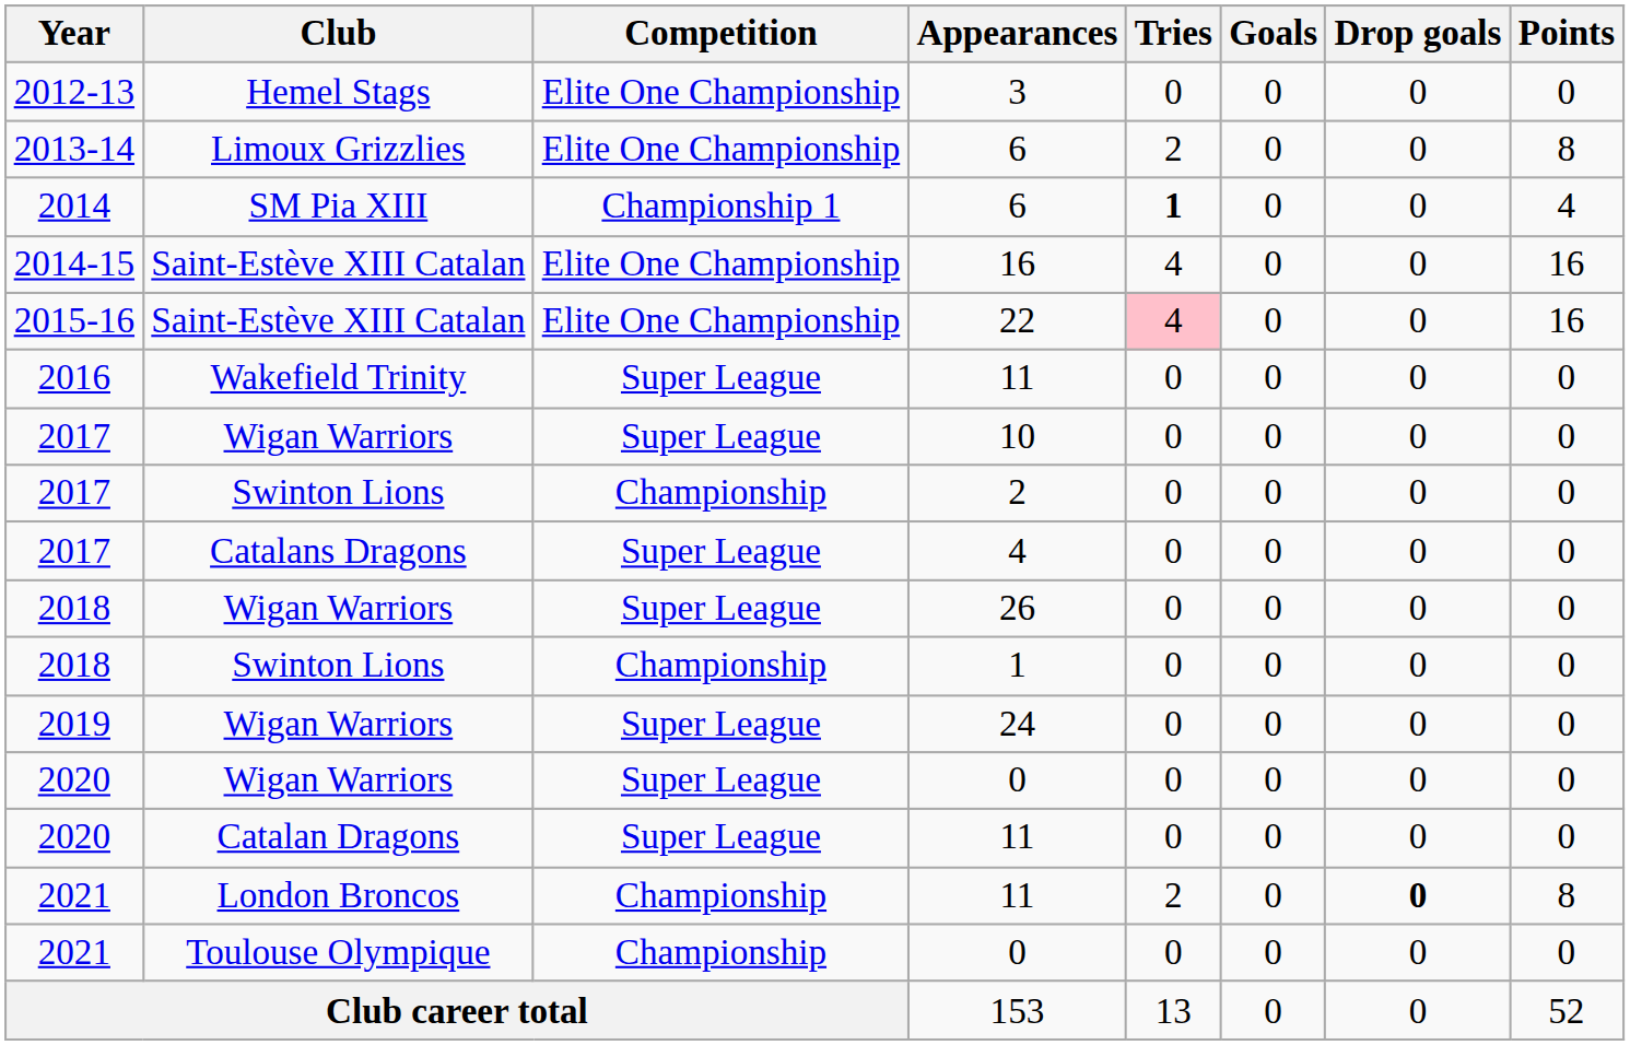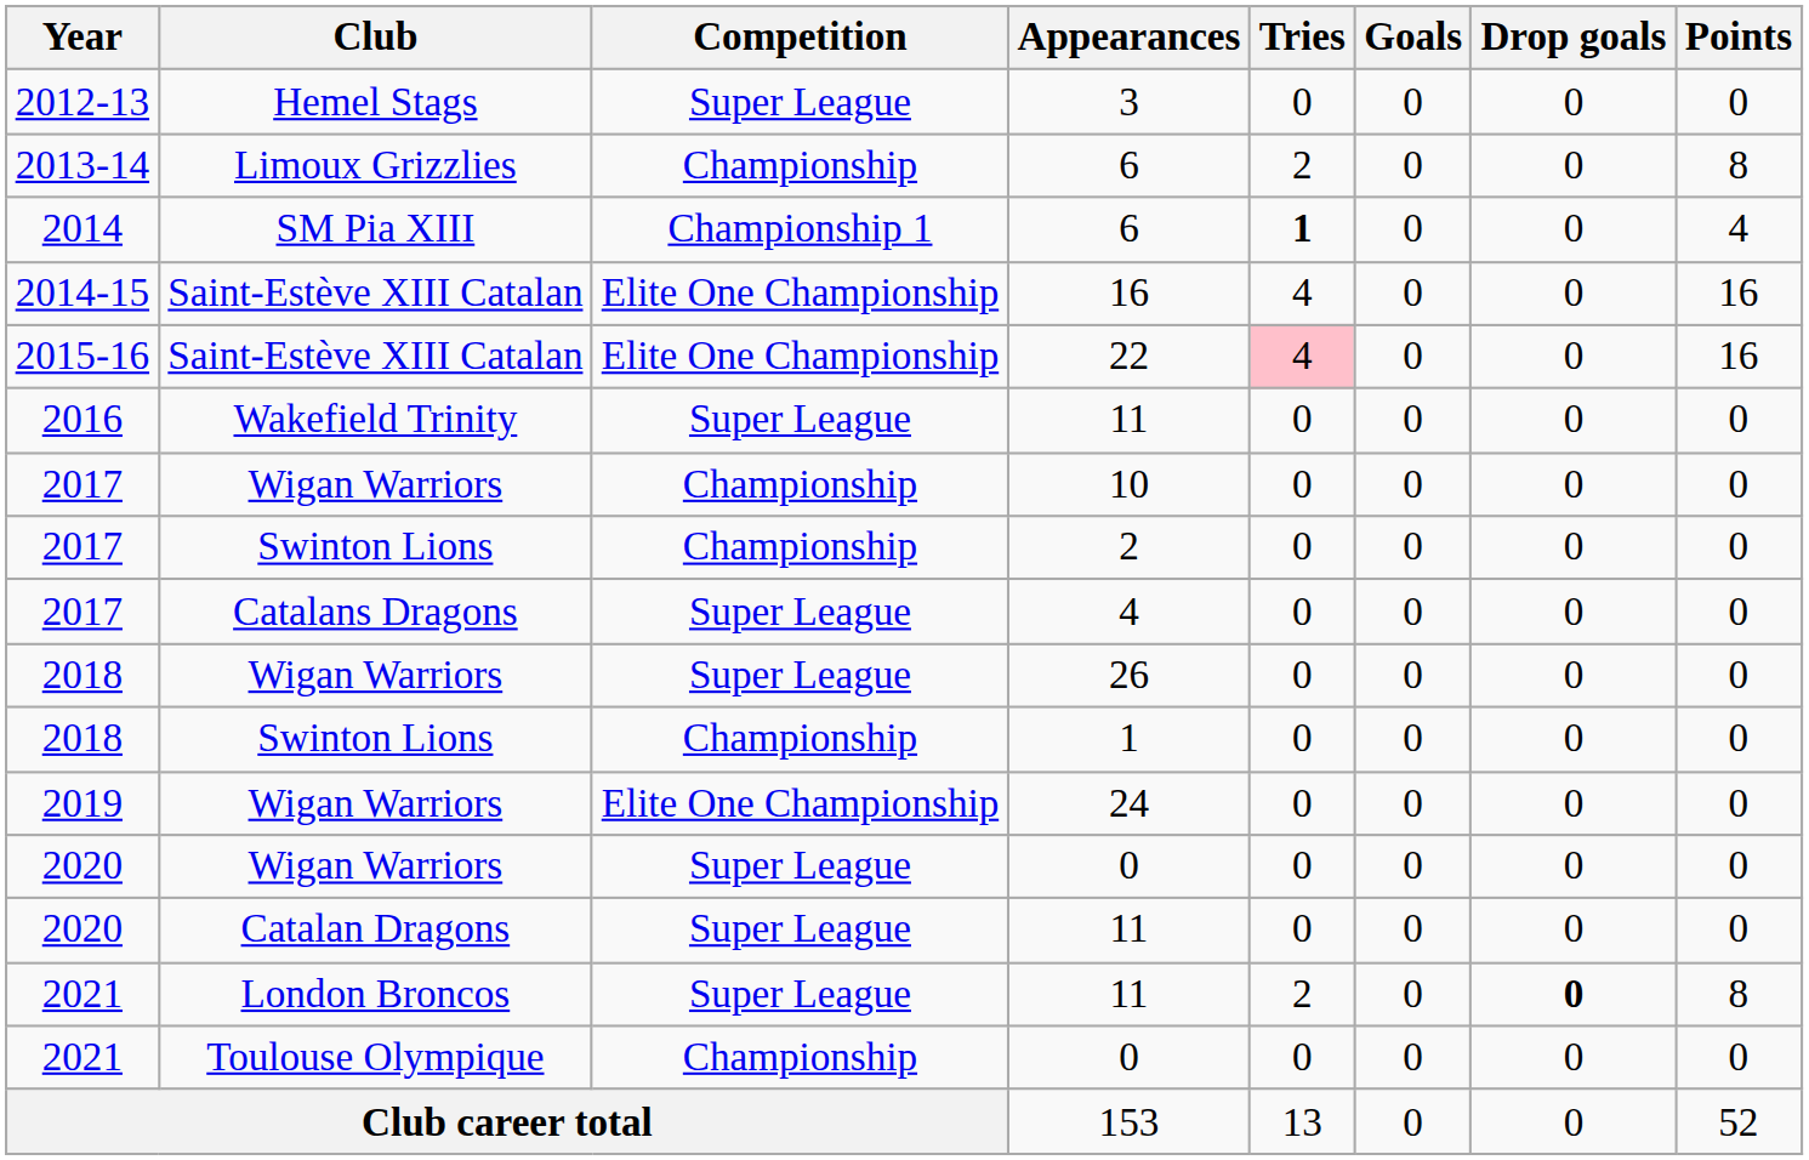3 | Competition: Elite One Championship -> Super League
2013-14 / 6 | Competition: Elite One Championship -> Championship
10 | Competition: Super League -> Championship
24 | Competition: Super League -> Elite One Championship
2021 / 11 | Competition: Championship -> Super League
